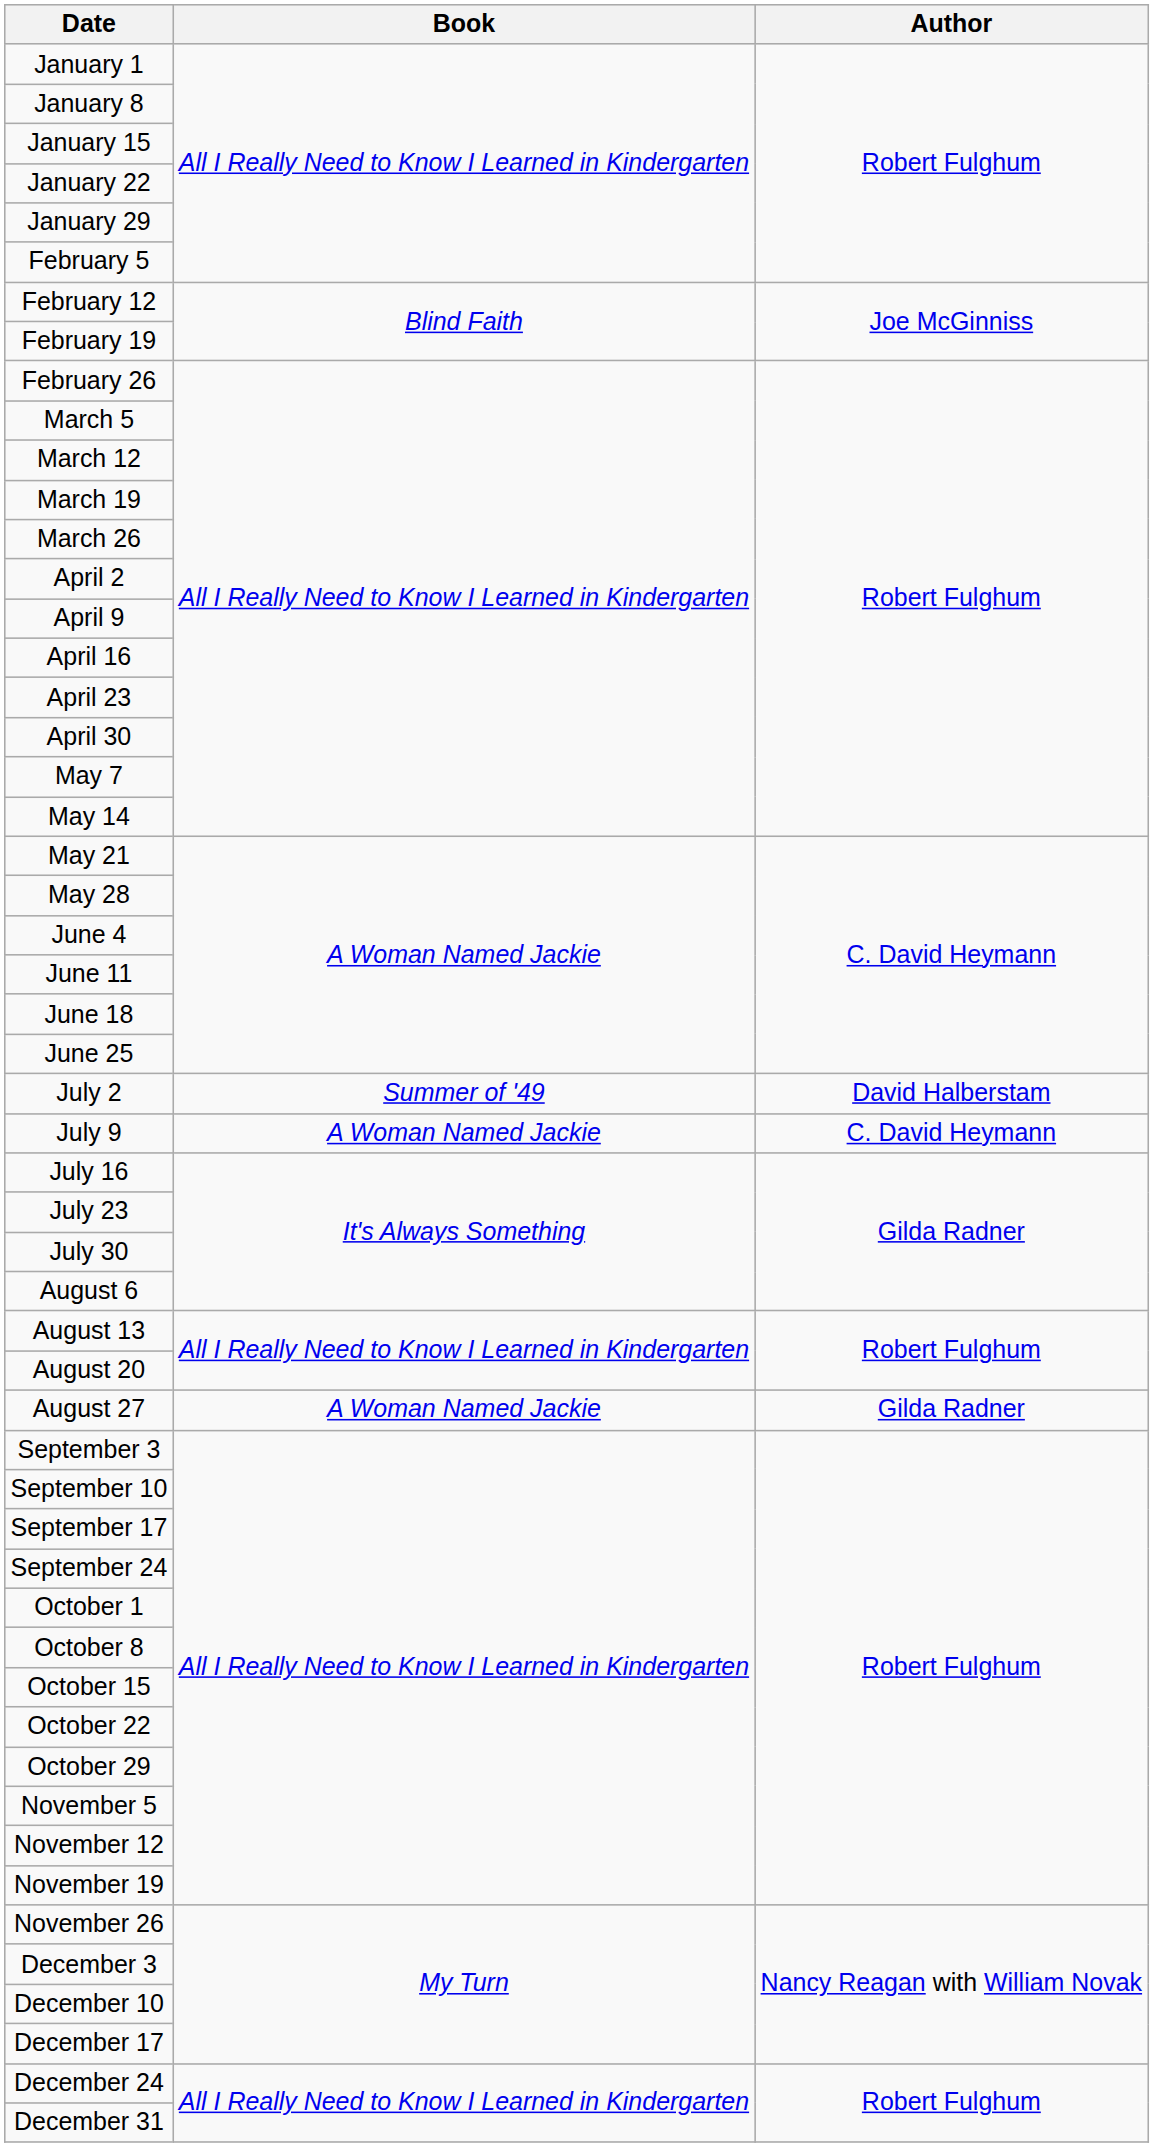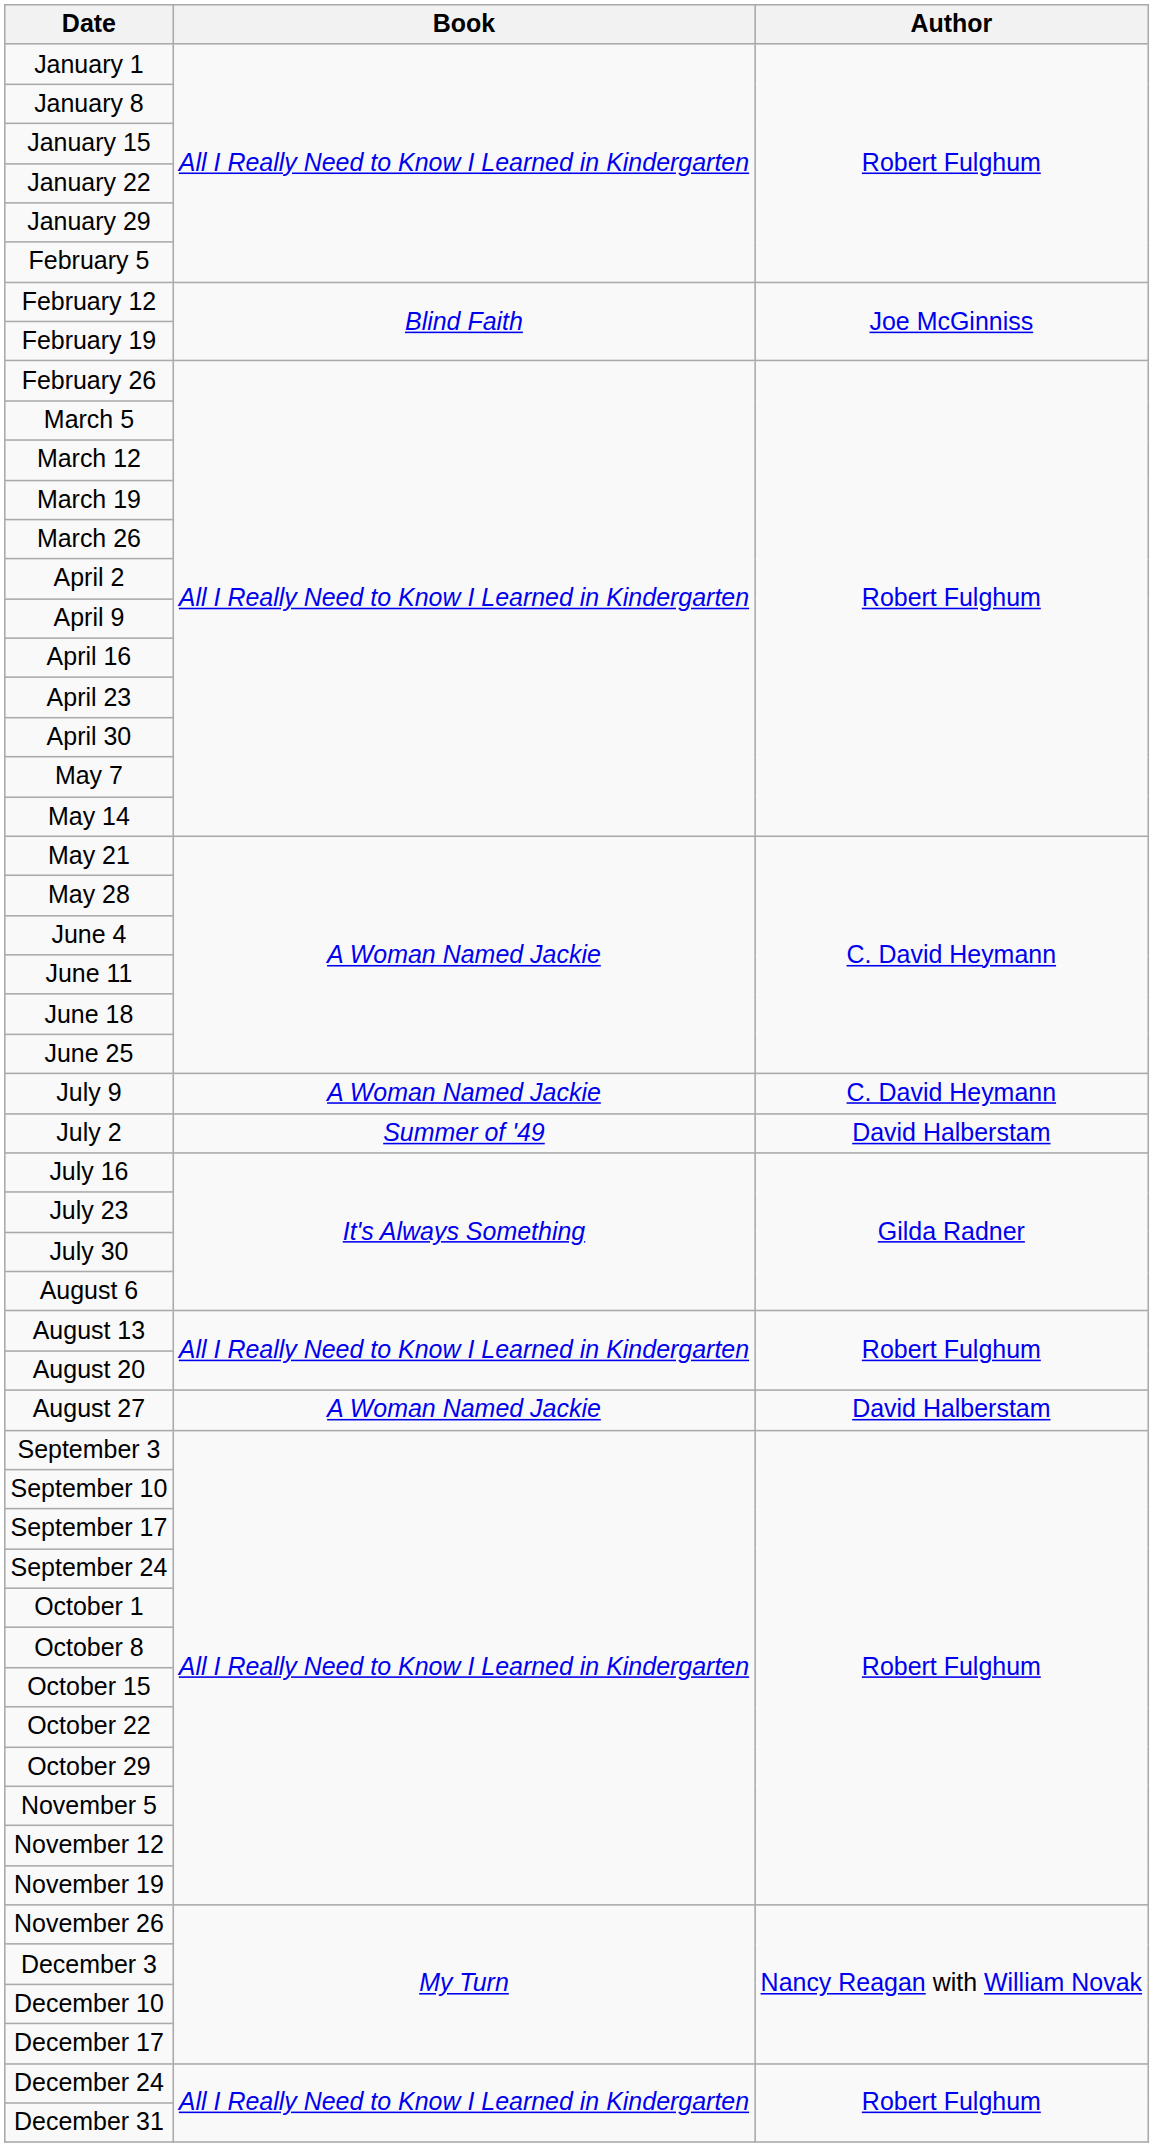rows swapped: July 2 <-> July 9
August 27 | Author: Gilda Radner -> David Halberstam
